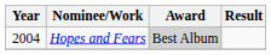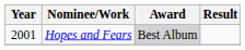Hopes and Fears | Year: 2004 -> 2001
